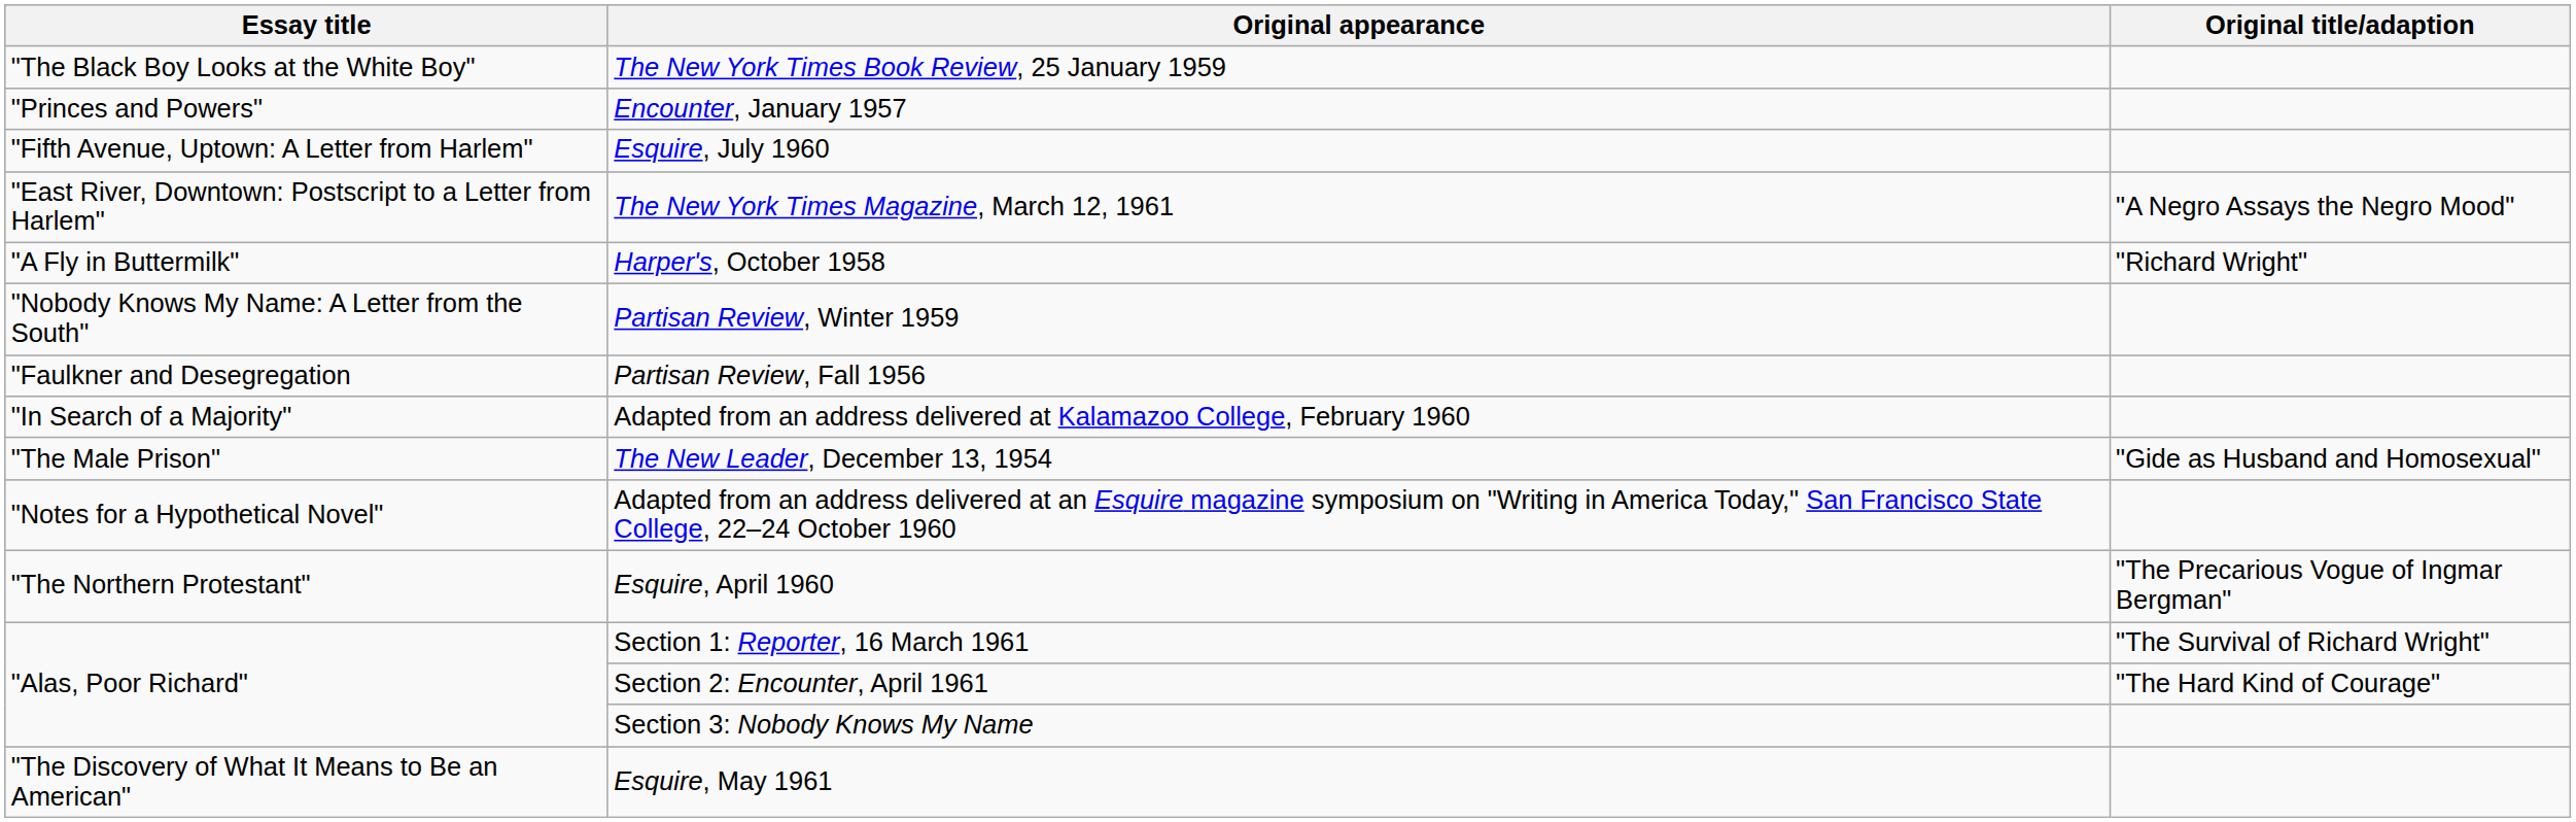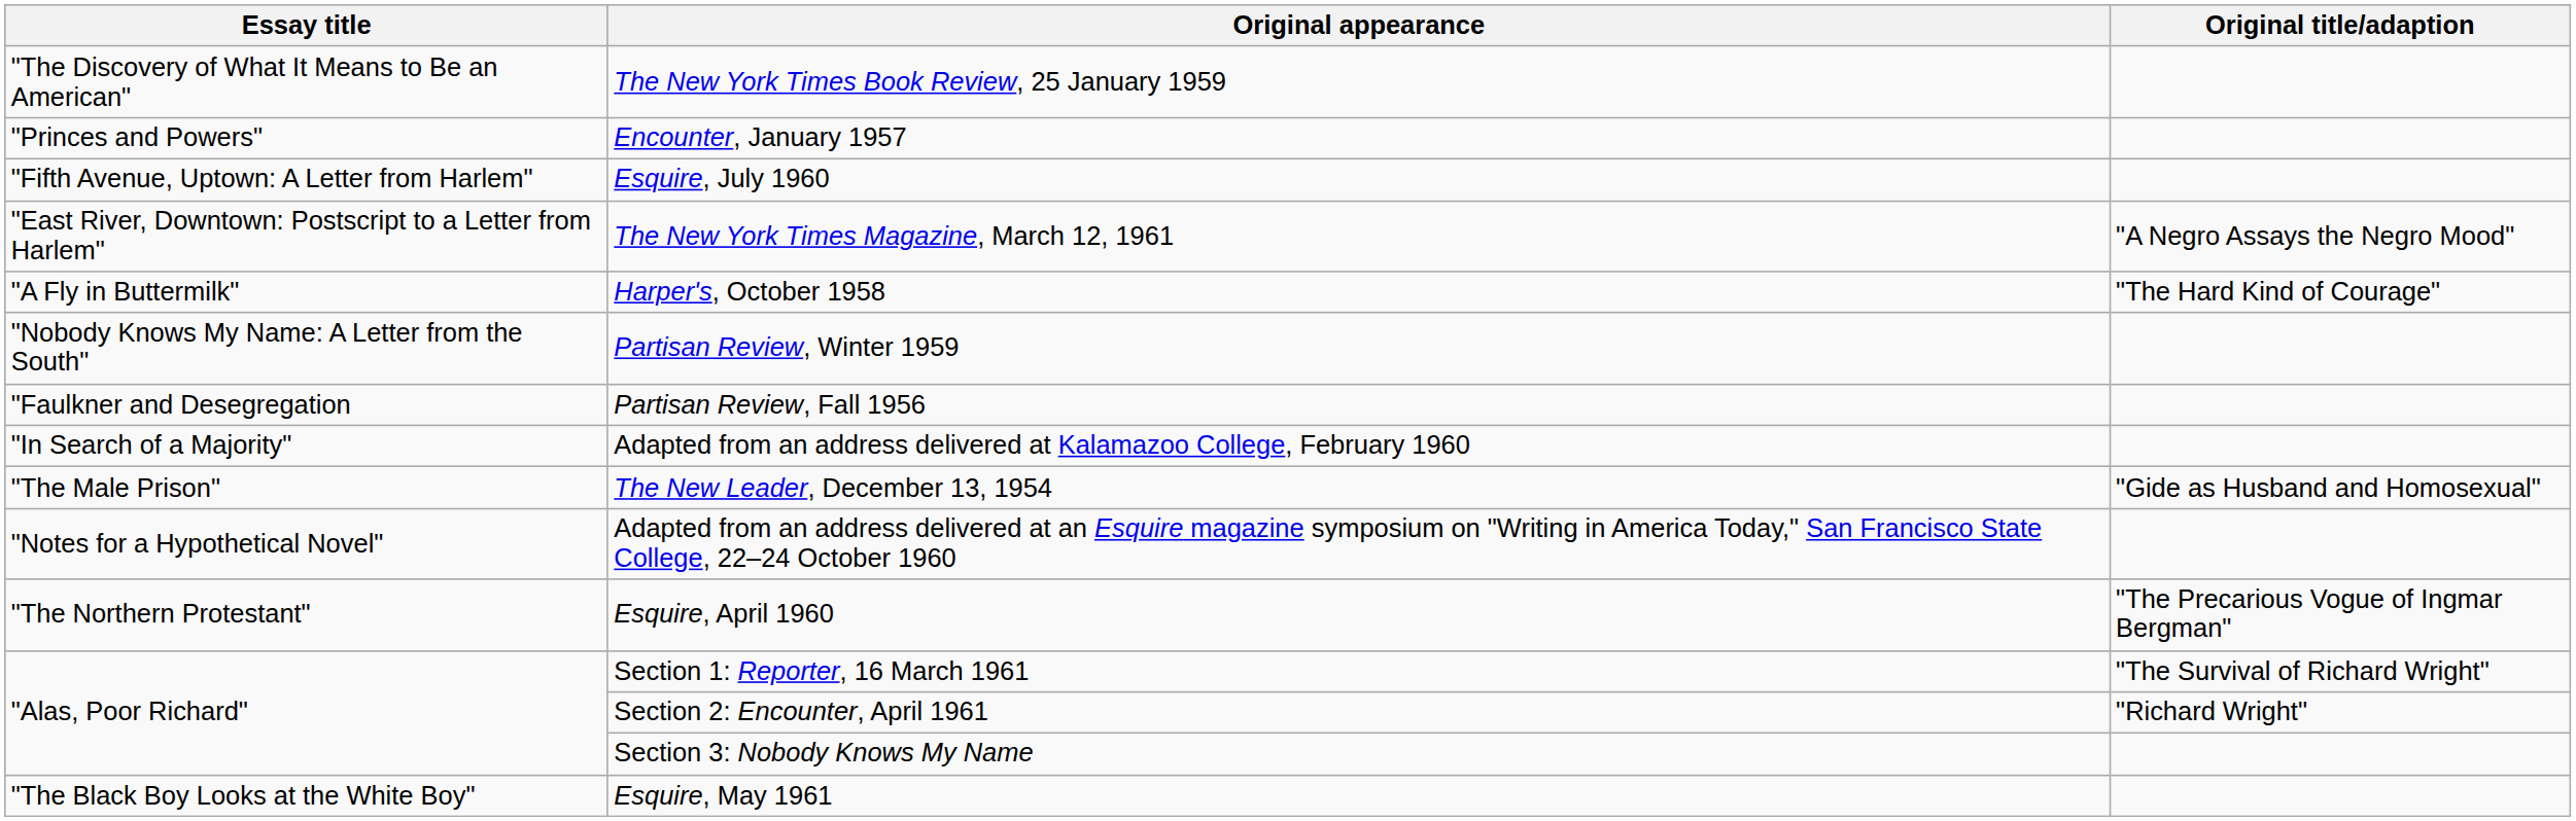The New York Times Book Review, 25 January 1959 | Essay title: "The Black Boy Looks at the White Boy" -> "The Discovery of What It Means to Be an American"
Harper's, October 1958 | Original title/adaption: "Richard Wright" -> "The Hard Kind of Courage"
Section 2: Encounter, April 1961 | Original title/adaption: "The Hard Kind of Courage" -> "Richard Wright"
Esquire, May 1961 | Essay title: "The Discovery of What It Means to Be an American" -> "The Black Boy Looks at the White Boy"
